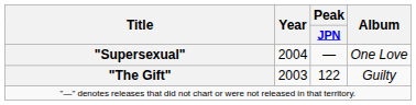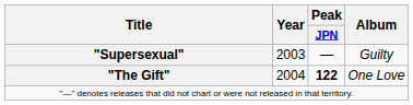"Supersexual" | Year: 2004 -> 2003
"Supersexual" | Album: One Love -> Guilty
"The Gift" | Year: 2003 -> 2004
"The Gift" | Peak / JPN: normal -> bold
"The Gift" | Album: Guilty -> One Love
